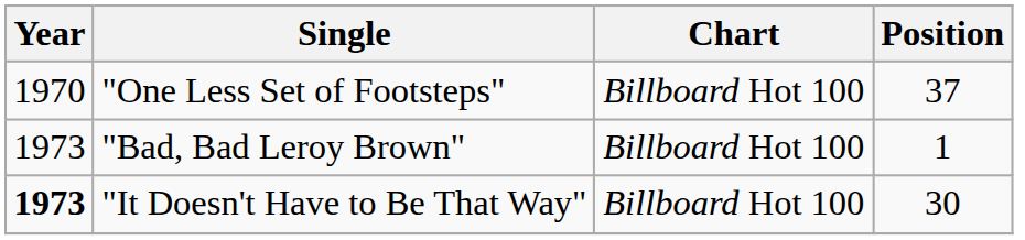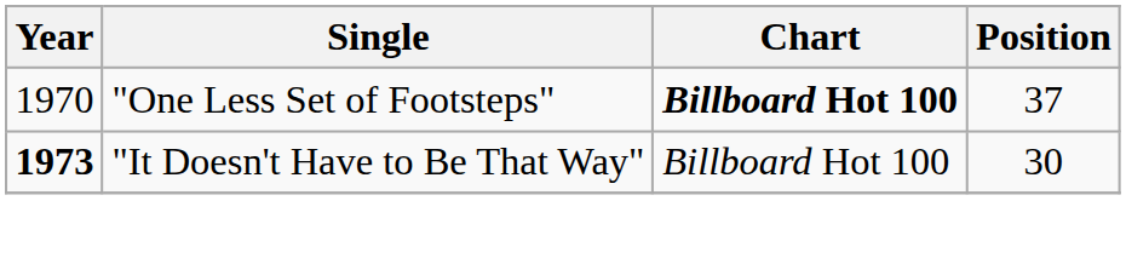"One Less Set of Footsteps" | Chart: normal -> bold
- row: 1973 | "Bad, Bad Leroy Brown" | Billboard Hot 100 | 1
